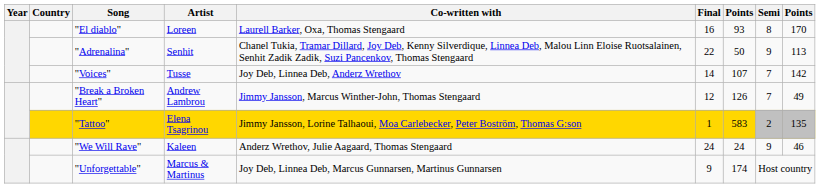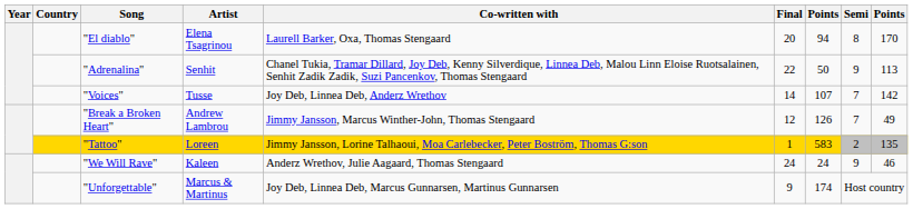"El diablo" | Artist: Loreen -> Elena Tsagrinou
"El diablo" | Final: 16 -> 20
"El diablo" | column 7: 93 -> 94
"Tattoo" | Artist: Elena Tsagrinou -> Loreen
